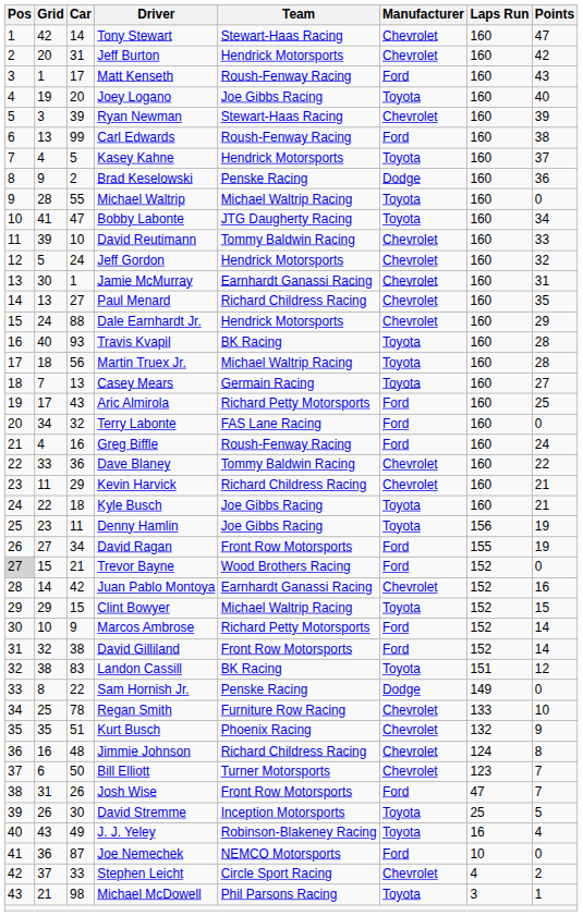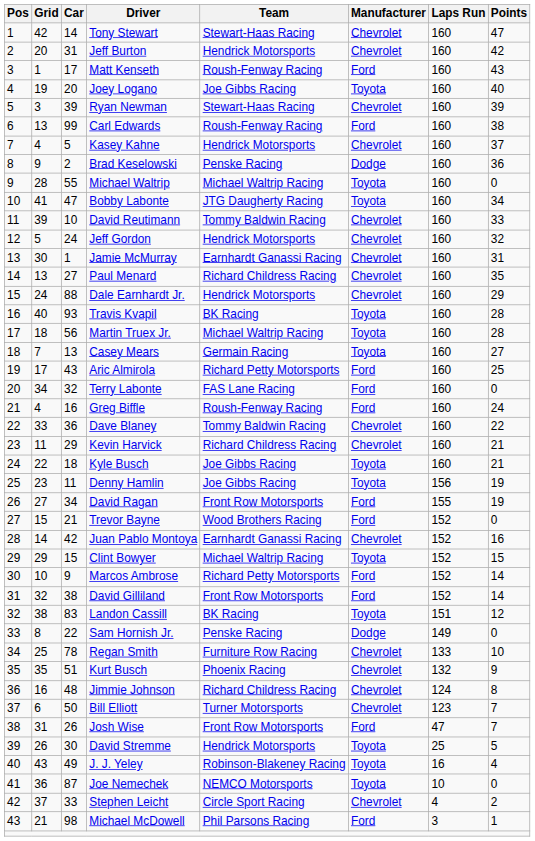Kasey Kahne | Manufacturer: Toyota -> Chevrolet
Trevor Bayne | Pos: lightgrey background -> no background
David Stremme | Team: Inception Motorsports -> Hendrick Motorsports
Joe Nemechek | Manufacturer: Ford -> Toyota
Michael McDowell | Manufacturer: Toyota -> Ford
